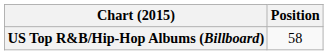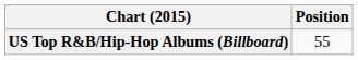US Top R&B/Hip-Hop Albums (Billboard) | Position: 58 -> 55
